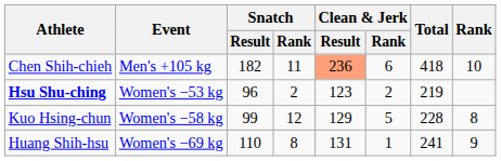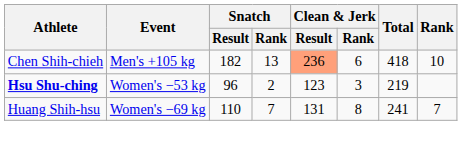Chen Shih-chieh | Snatch / Rank: 11 -> 13
Hsu Shu-ching | Clean & Jerk / Rank: 2 -> 3
- row: Kuo Hsing-chun | Women's −58 kg | 99 | 12 | 129 | 5 | 228 | 8
Huang Shih-hsu | Snatch / Rank: 8 -> 7
Huang Shih-hsu | Clean & Jerk / Rank: 1 -> 8
Huang Shih-hsu | Rank: 9 -> 7
